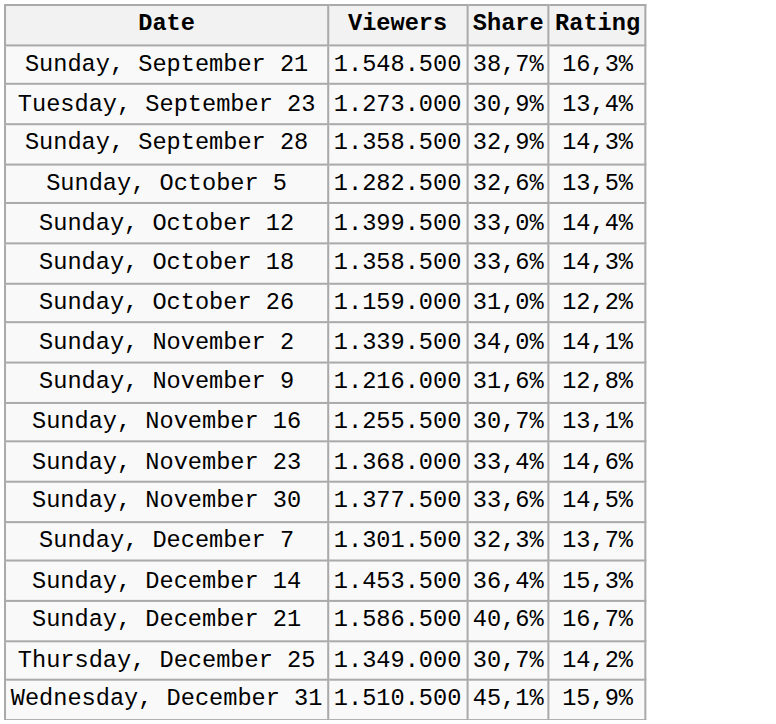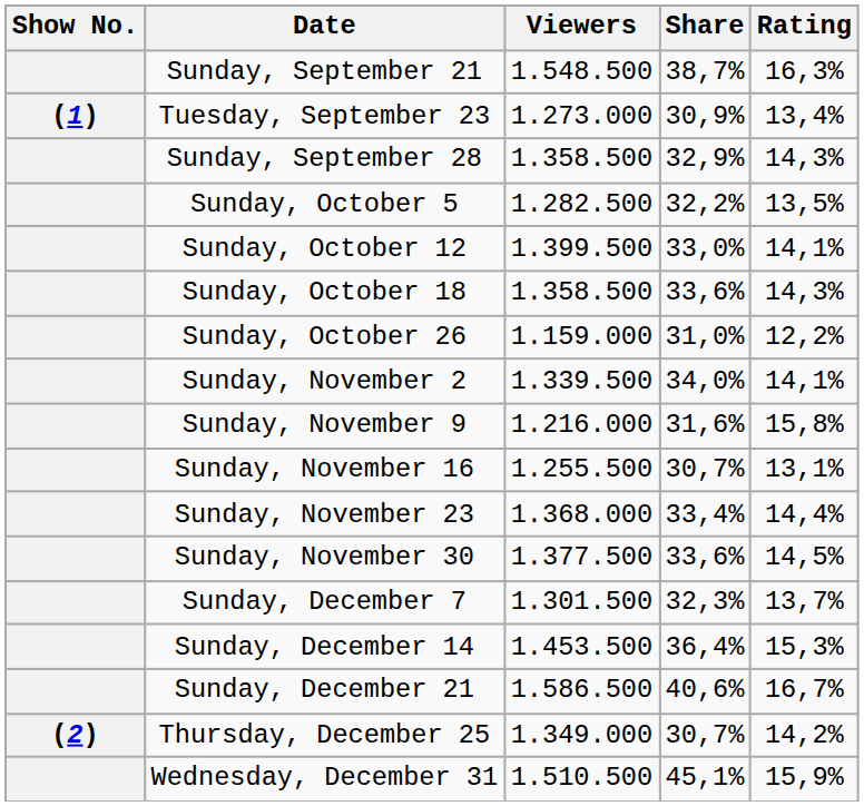+ column: Show No. | (1) | (2)
Sunday, October 5 | Share: 32,6% -> 32,2%
Sunday, October 12 | Rating: 14,4% -> 14,1%
Sunday, November 9 | Rating: 12,8% -> 15,8%
Sunday, November 23 | Rating: 14,6% -> 14,4%
